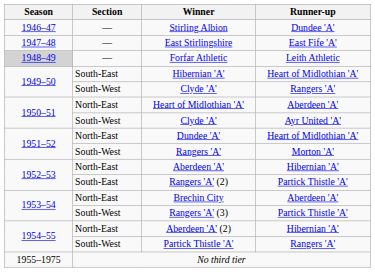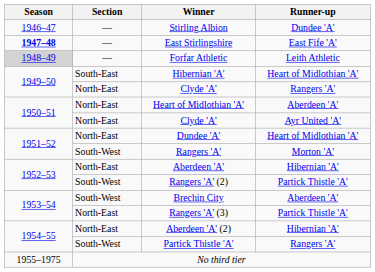East Stirlingshire | Season: normal -> bold
Clyde 'A' / Rangers 'A' | Section: South-West -> North-East
Clyde 'A' / Ayr United 'A' | Section: South-West -> North-East
Rangers 'A' (2) | Section: South-East -> South-West
Brechin City | Section: North-East -> South-West
Rangers 'A' (3) | Section: South-West -> North-East
